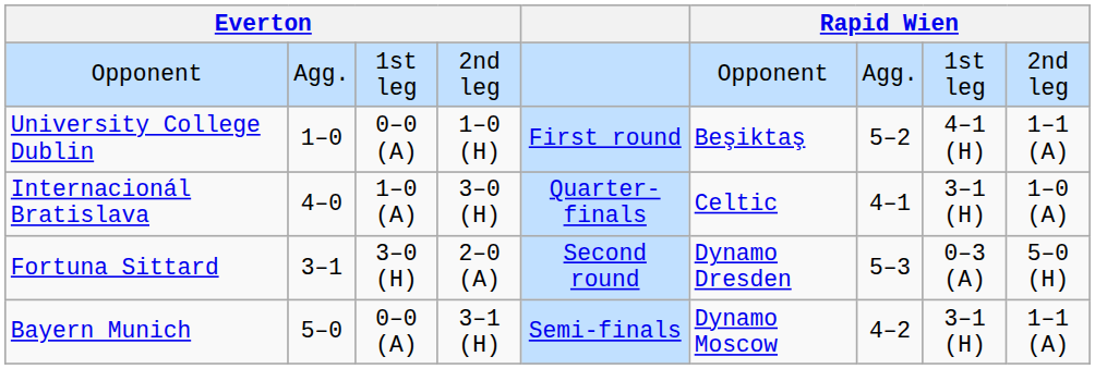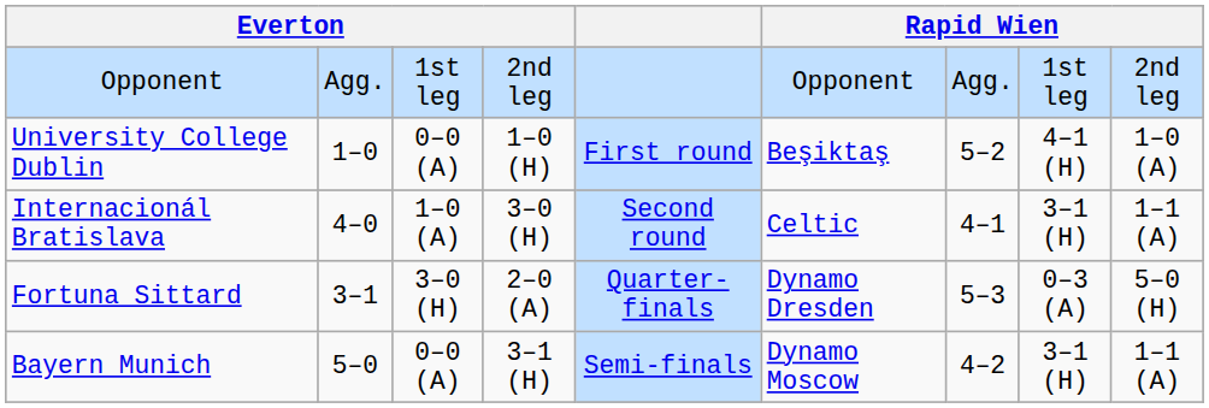University College Dublin | column 9: 1–1 (A) -> 1–0 (A)
Internacionál Bratislava | column 5: Quarter-finals -> Second round
Internacionál Bratislava | column 9: 1–0 (A) -> 1–1 (A)
Fortuna Sittard | column 5: Second round -> Quarter-finals
